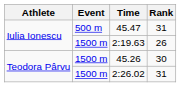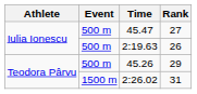45.47 | Rank: 31 -> 27
2:19.63 | Event: 1500 m -> 500 m
45.26 | Event: 1500 m -> 500 m
45.26 | Rank: 30 -> 29
